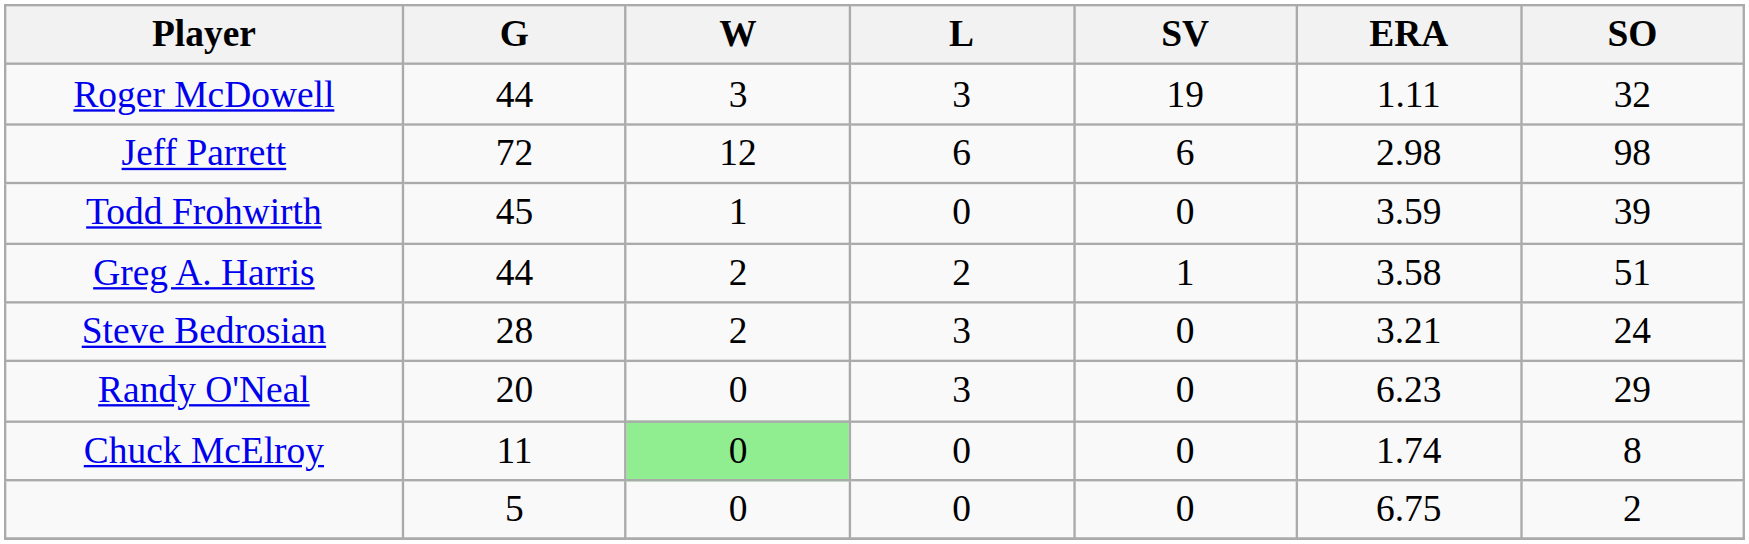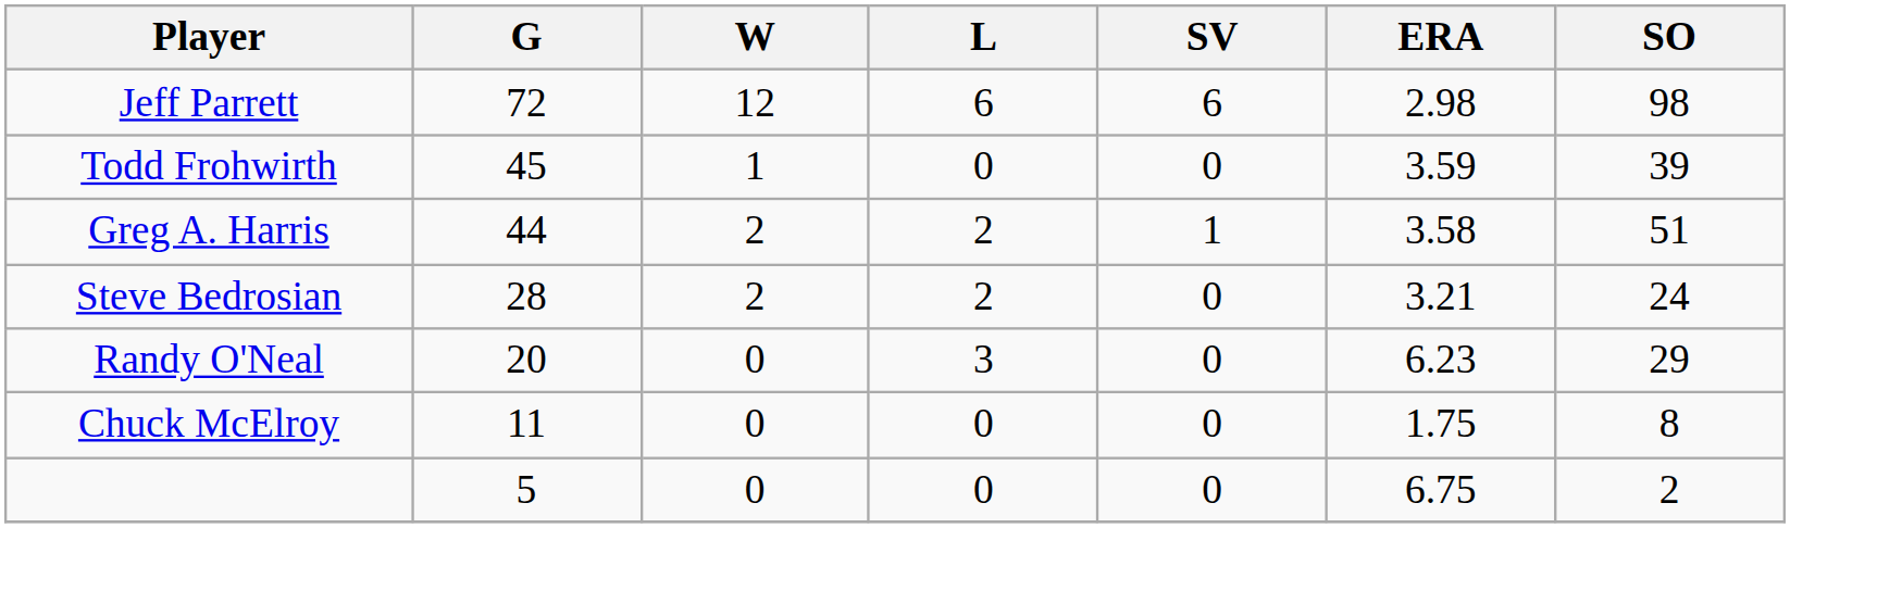- row: Roger McDowell | 44 | 3 | 3 | 19 | 1.11 | 32
Steve Bedrosian | L: 3 -> 2
Chuck McElroy | W: lightgreen background -> no background
Chuck McElroy | ERA: 1.74 -> 1.75
